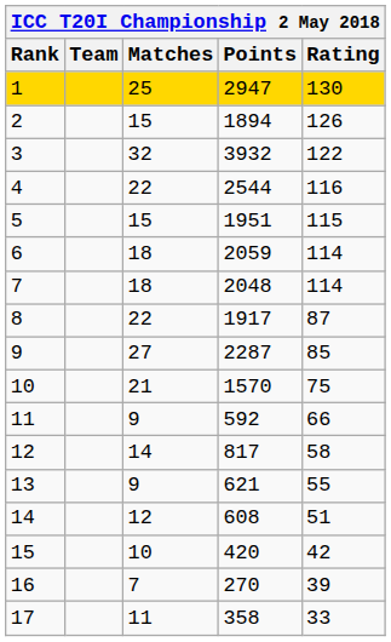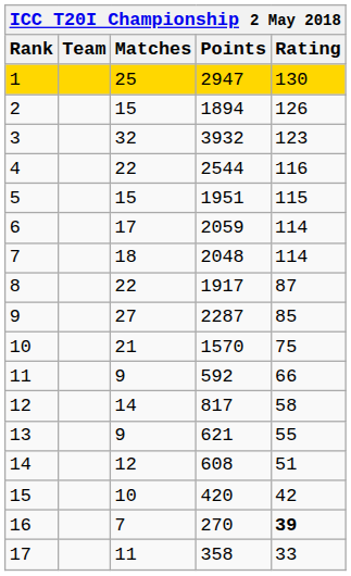3 | Rating: 122 -> 123
6 | Matches: 18 -> 17
16 | Rating: normal -> bold
